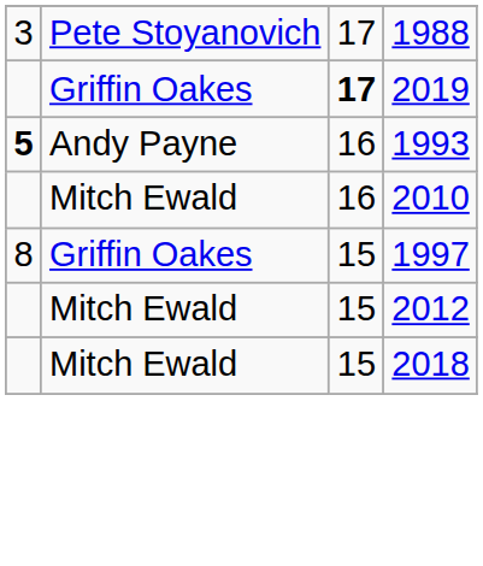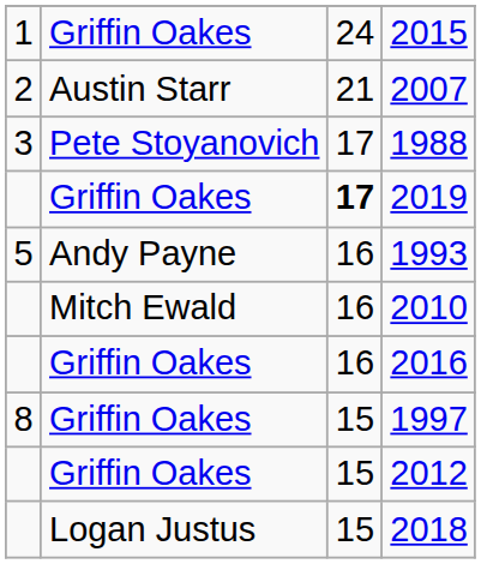+ row: 1 | Griffin Oakes | 24 | 2015
+ row: 2 | Austin Starr | 21 | 2007
1993 | column 1: bold -> normal
+ row: Griffin Oakes | 16 | 2016
2012 | column 2: Mitch Ewald -> Griffin Oakes
2018 | column 2: Mitch Ewald -> Logan Justus
